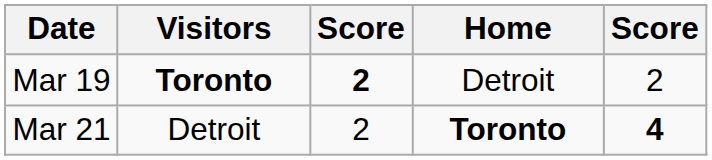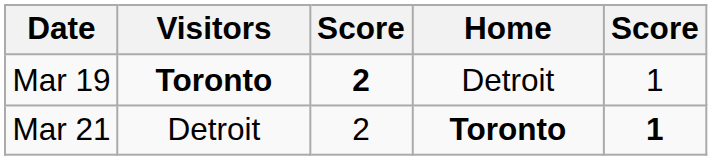Mar 19 | column 5: 2 -> 1
Mar 21 | column 5: 4 -> 1
